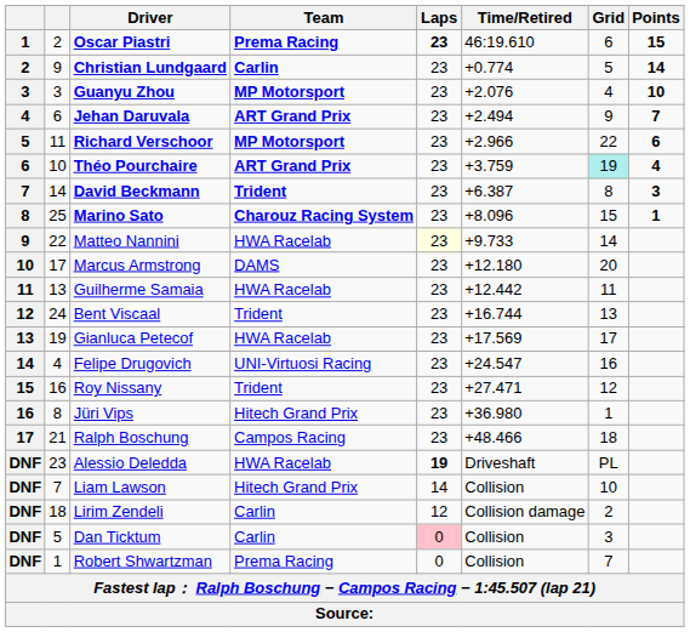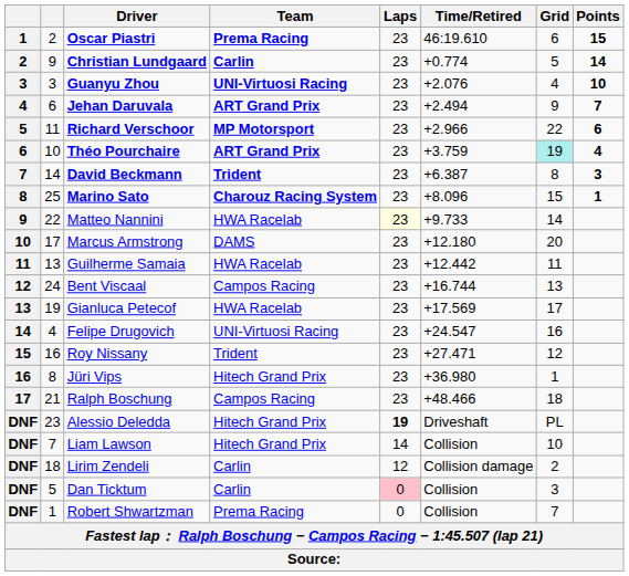Oscar Piastri | Laps: bold -> normal
Guanyu Zhou | Team: MP Motorsport -> UNI-Virtuosi Racing
Bent Viscaal | Team: Trident -> Campos Racing
Alessio Deledda | Team: HWA Racelab -> Hitech Grand Prix
